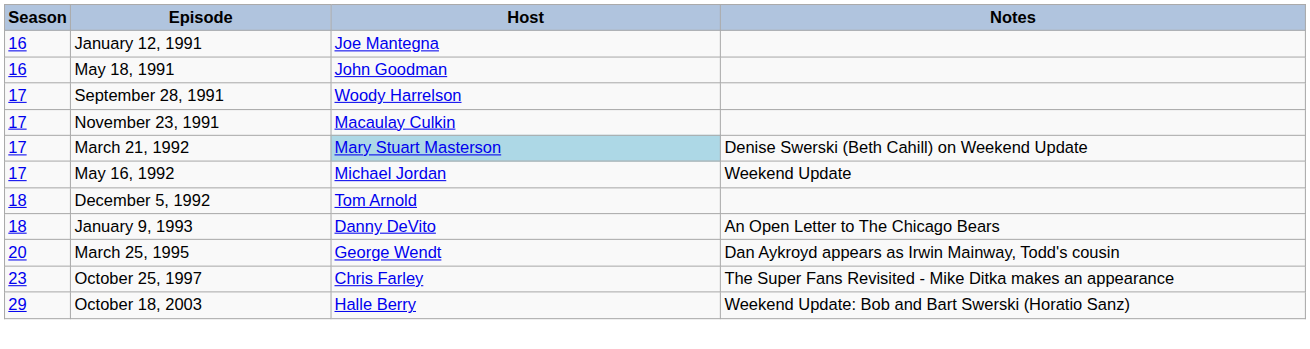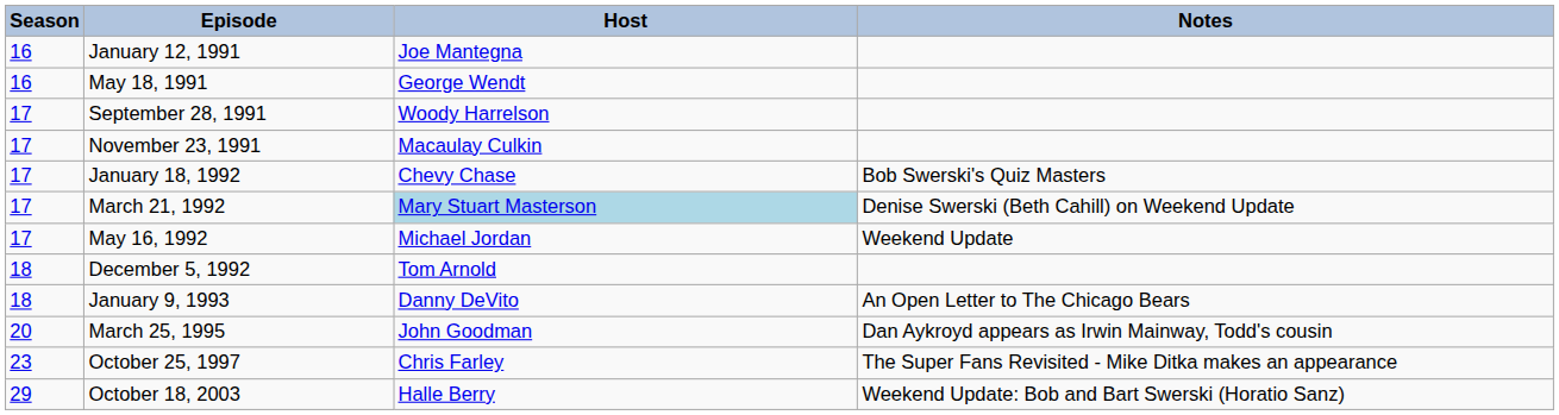May 18, 1991 | Host: John Goodman -> George Wendt
+ row: 17 | January 18, 1992 | Chevy Chase | Bob Swerski's Quiz Masters
March 25, 1995 | Host: George Wendt -> John Goodman
